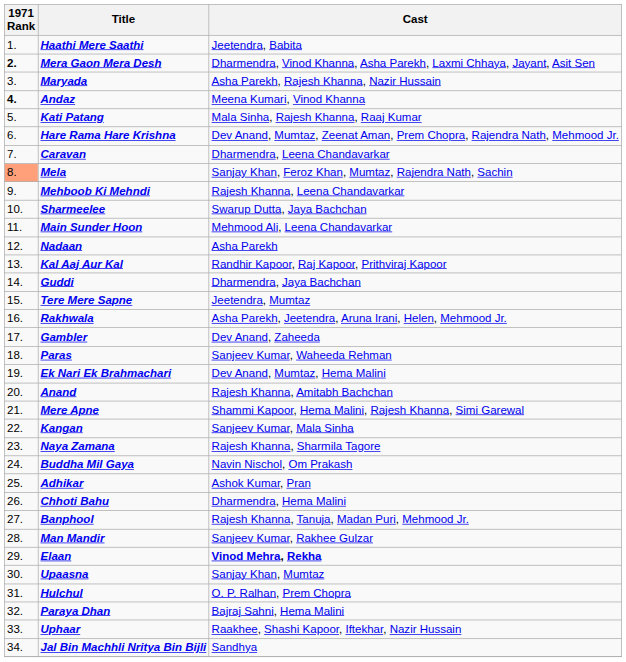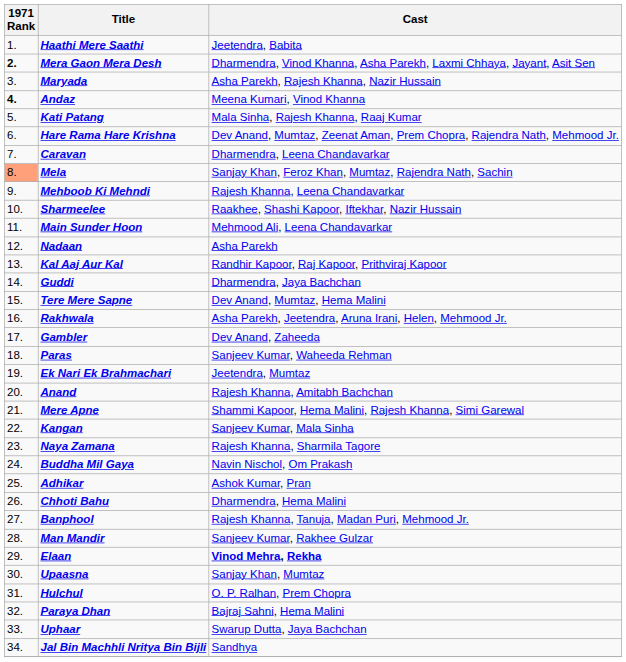Sharmeelee | Cast: Swarup Dutta, Jaya Bachchan -> Raakhee, Shashi Kapoor, Iftekhar, Nazir Hussain
Tere Mere Sapne | Cast: Jeetendra, Mumtaz -> Dev Anand, Mumtaz, Hema Malini
Ek Nari Ek Brahmachari | Cast: Dev Anand, Mumtaz, Hema Malini -> Jeetendra, Mumtaz
Uphaar | Cast: Raakhee, Shashi Kapoor, Iftekhar, Nazir Hussain -> Swarup Dutta, Jaya Bachchan
